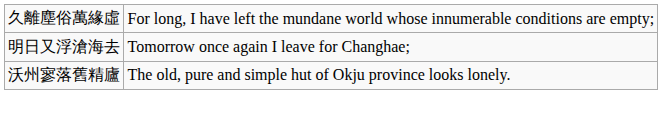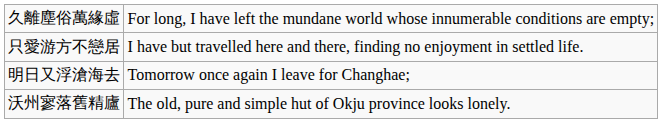+ row: 只愛游方不戀居 | I have but travelled here and there, finding no enjoyment in settled life.
